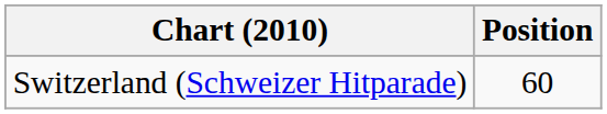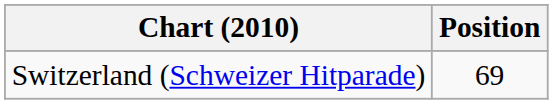Switzerland (Schweizer Hitparade) | Position: 60 -> 69
